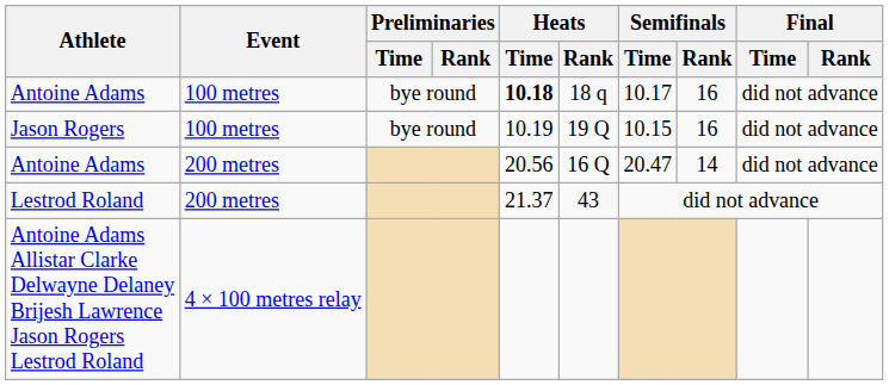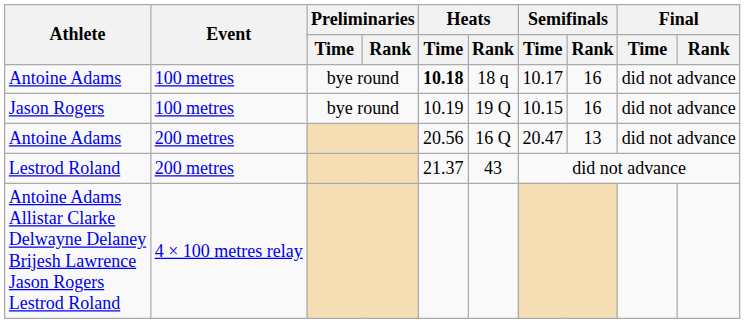Antoine Adams / 200 metres | Semifinals / Rank: 14 -> 13
